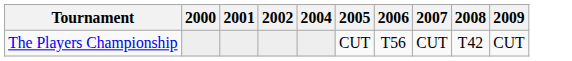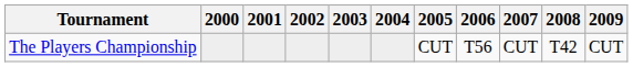+ column: 2003
